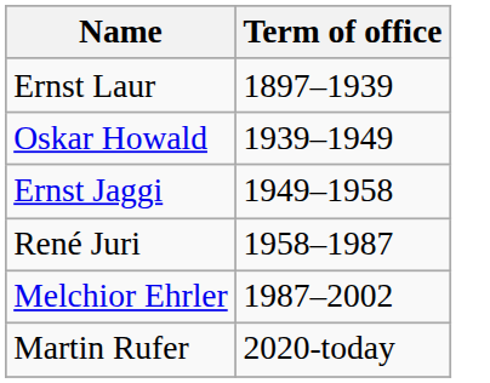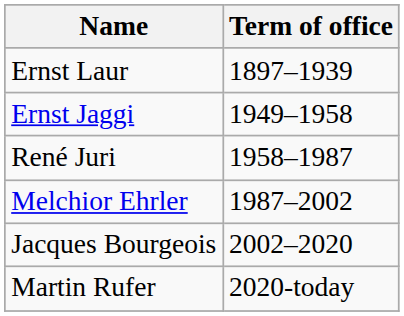- row: Oskar Howald | 1939–1949
+ row: Jacques Bourgeois | 2002–2020
